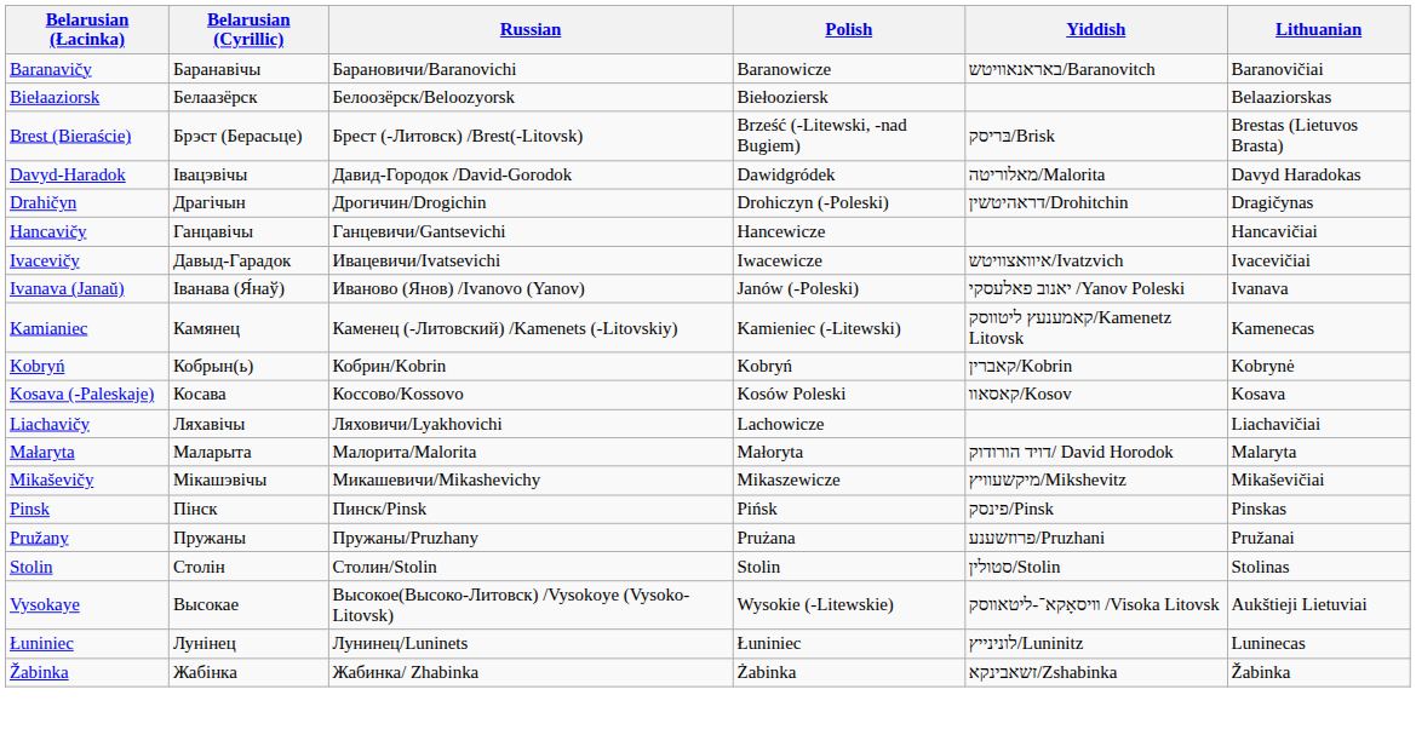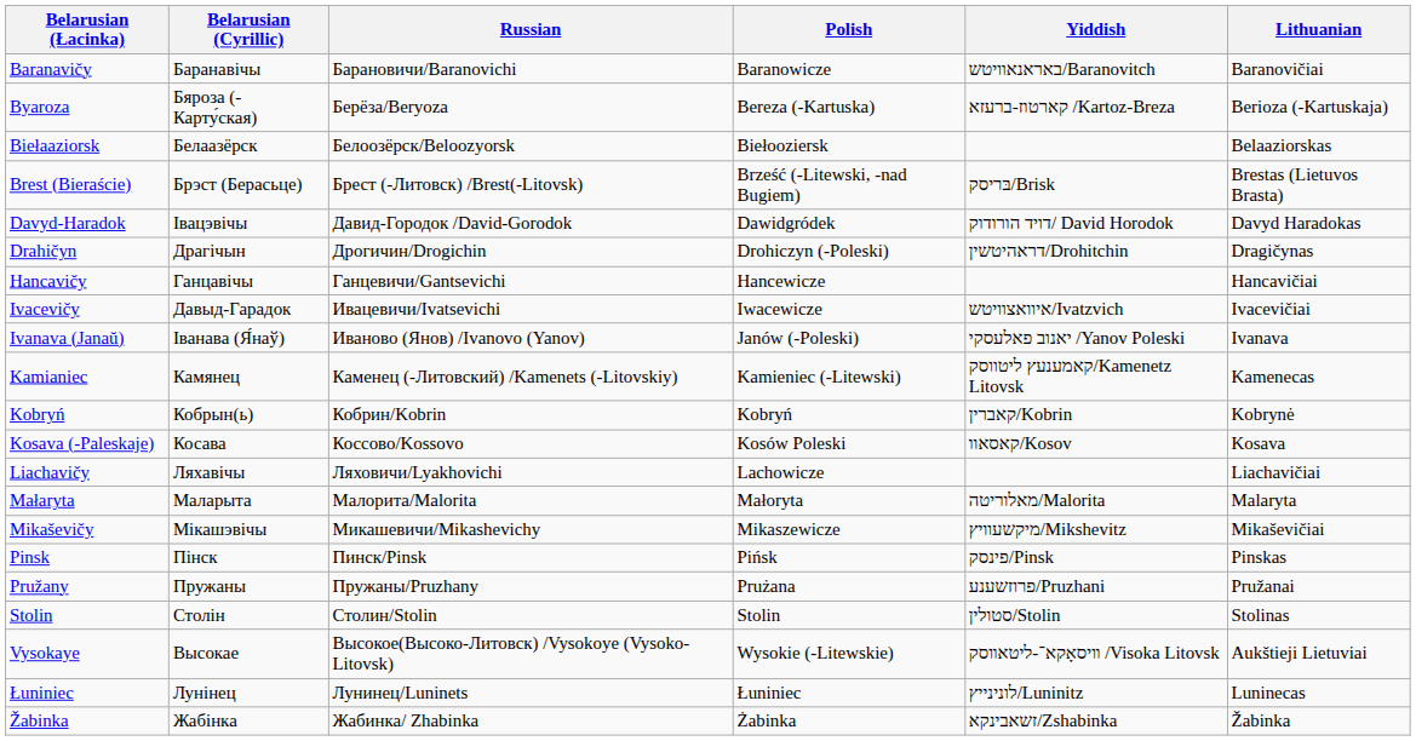+ row: Byaroza | Бяроза (-Карту́ская) | Берёза/Beryoza | Bereza (-Kartuska) | קארטוז-ברעזא /Kartoz-Breza | Berioza (-Kartuskaja)
Davyd-Haradok | Yiddish: מאלוריטה/Malorita -> דויד הורודוק/ David Horodok
Małaryta | Yiddish: דויד הורודוק/ David Horodok -> מאלוריטה/Malorita
